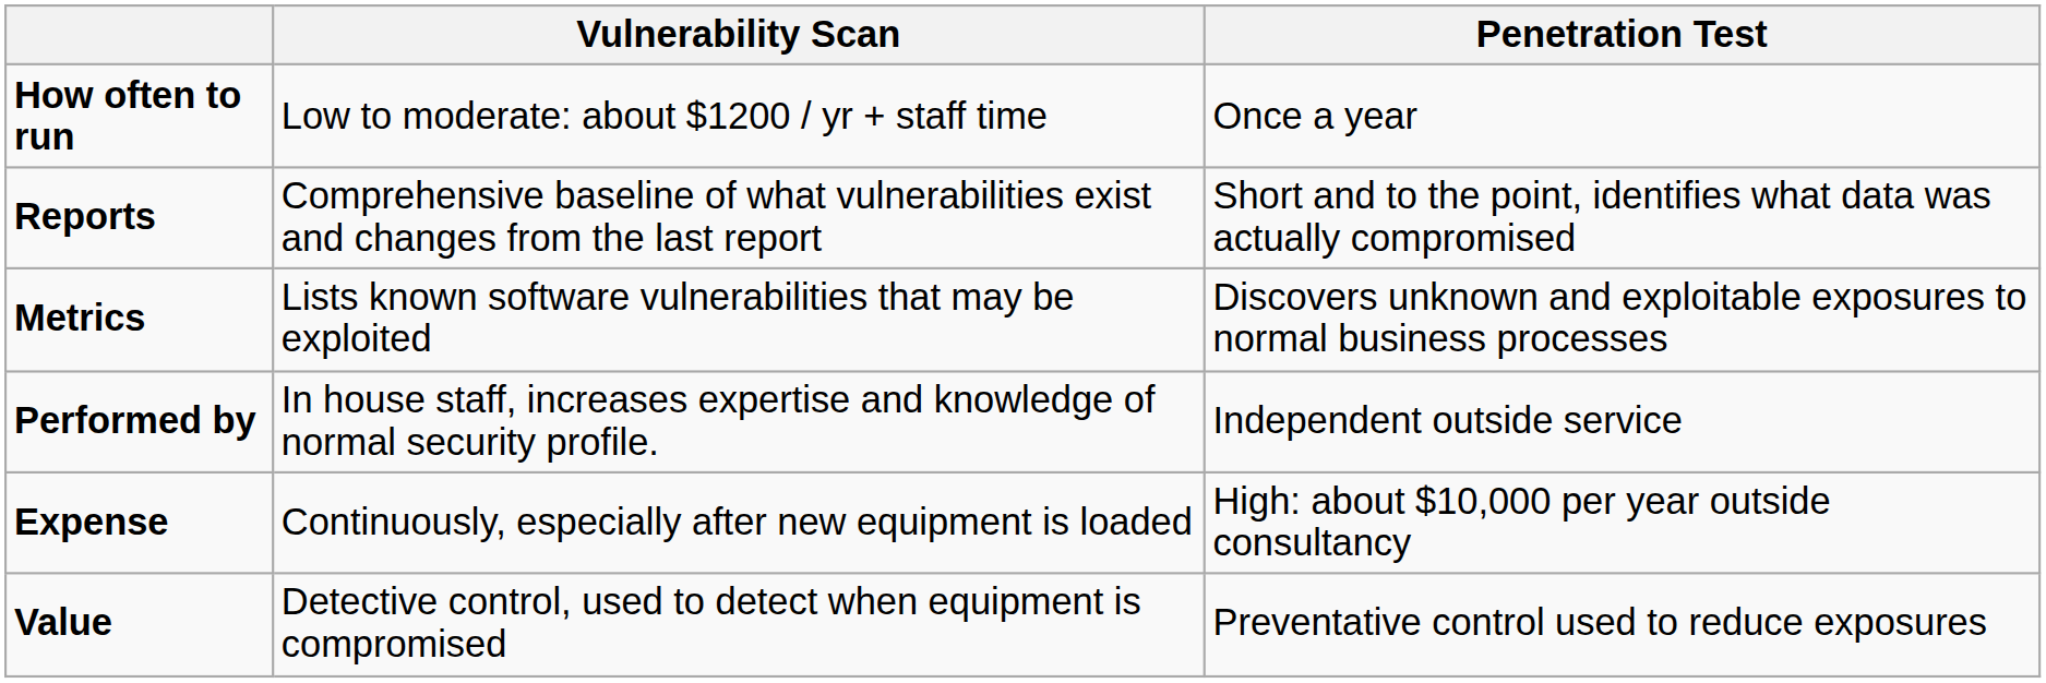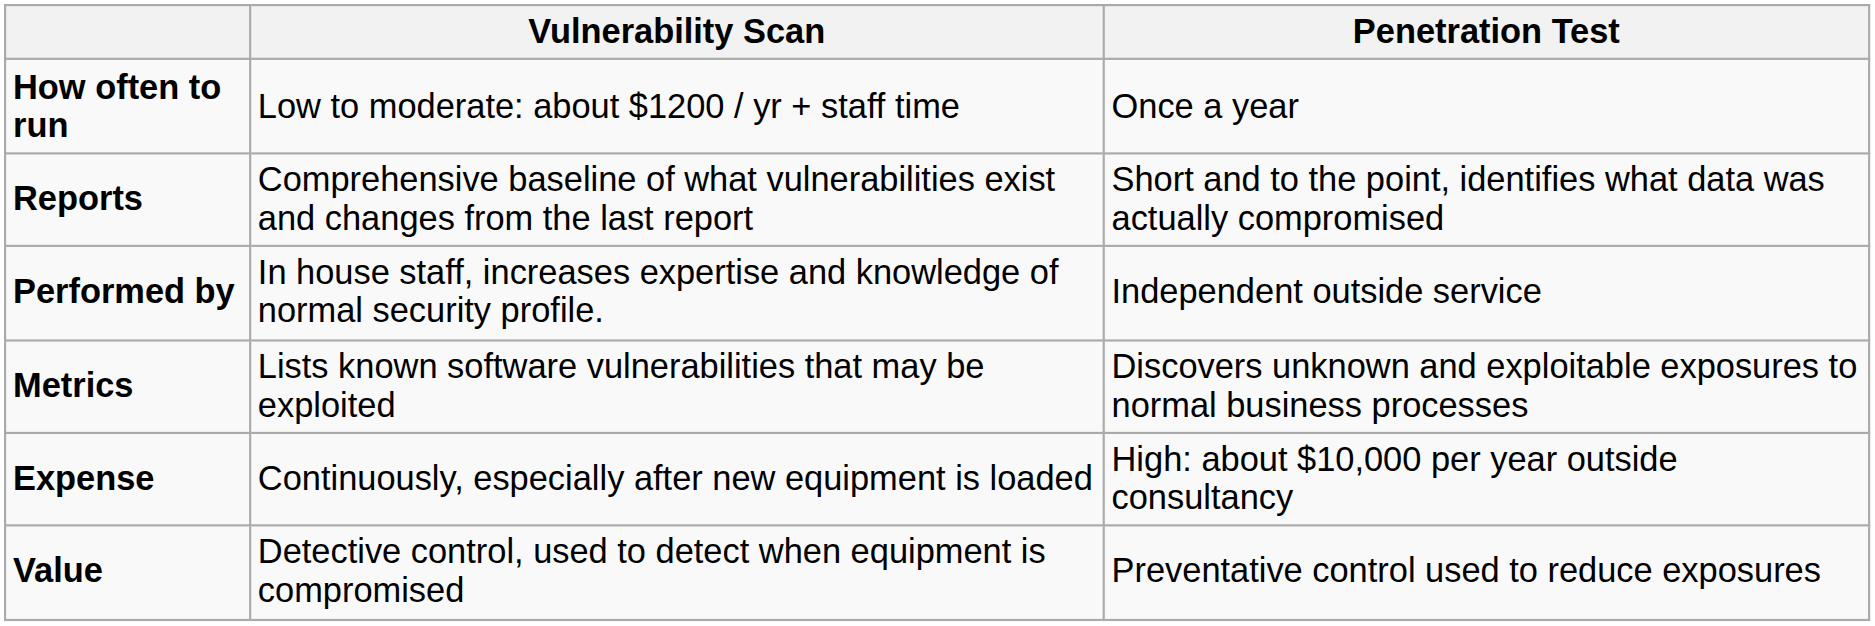rows swapped: Metrics <-> Performed by
